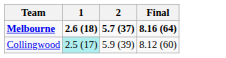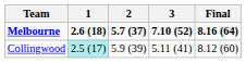+ column: 3 | 7.10 (52) | 5.11 (41)
